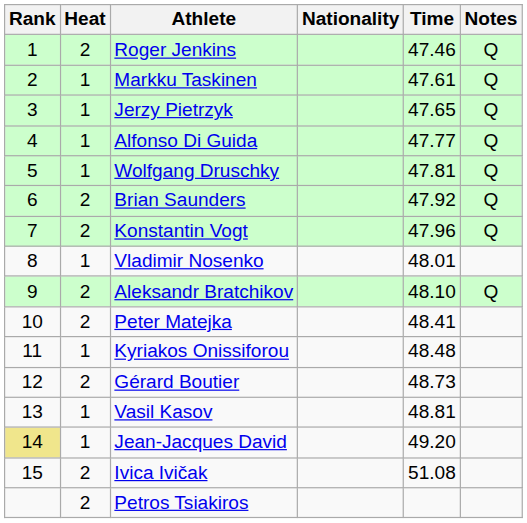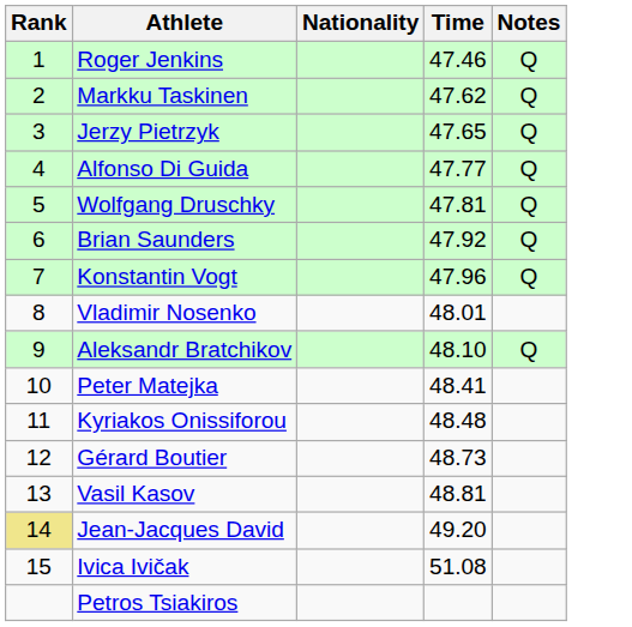- column: Heat | 2 | 1 | 1 | 1 | 1 | 2 | 2 | 1 | 2 | 2 | 1 | 2 | 1 | 1 | 2 | 2
Markku Taskinen | Time: 47.61 -> 47.62
